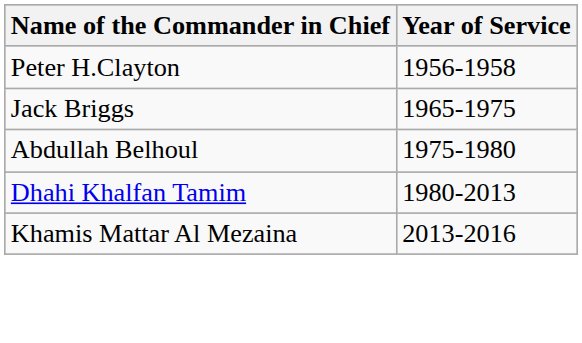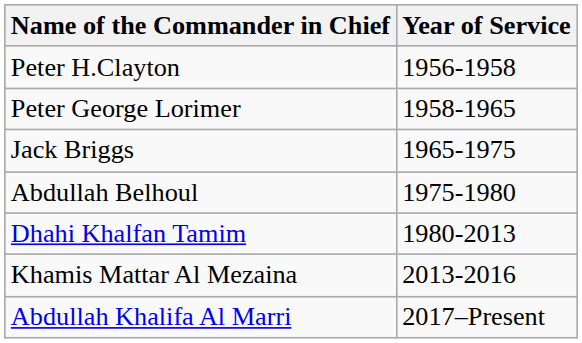+ row: Peter George Lorimer | 1958-1965
+ row: Abdullah Khalifa Al Marri | 2017–Present
